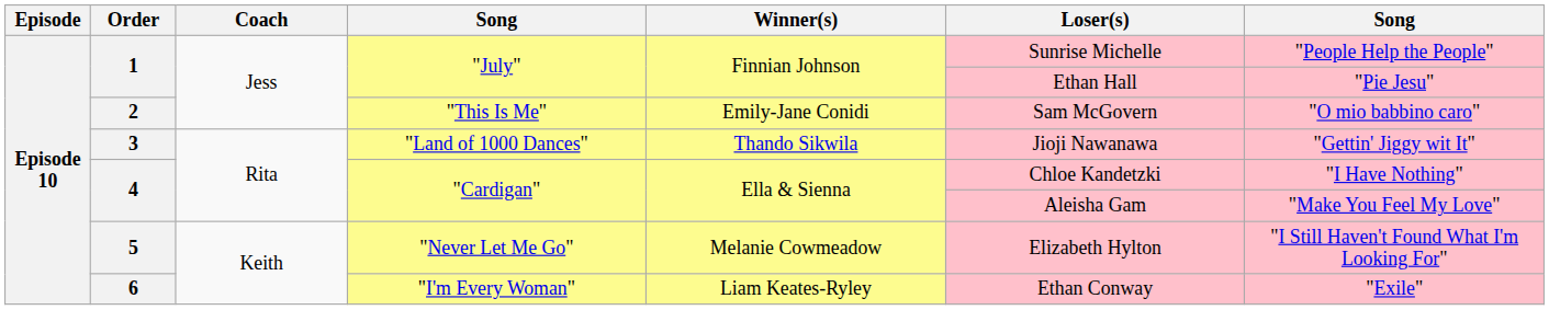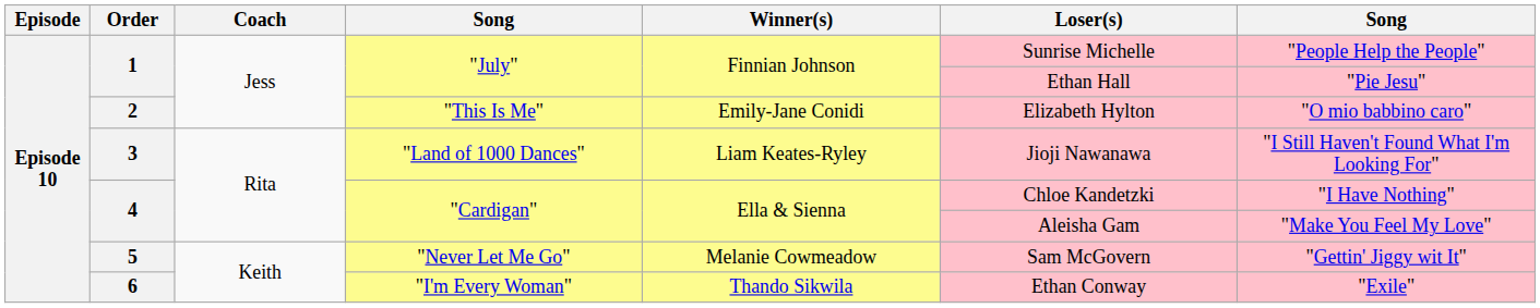2 | Loser(s): Sam McGovern -> Elizabeth Hylton
3 | Winner(s): Thando Sikwila -> Liam Keates-Ryley
3 | column 7: "Gettin' Jiggy wit It" -> "I Still Haven't Found What I'm Looking For"
5 | Loser(s): Elizabeth Hylton -> Sam McGovern
5 | column 7: "I Still Haven't Found What I'm Looking For" -> "Gettin' Jiggy wit It"
6 | Winner(s): Liam Keates-Ryley -> Thando Sikwila
